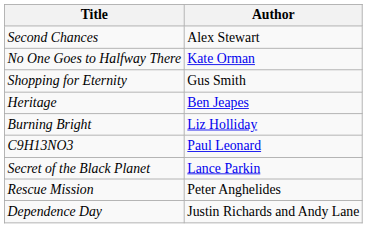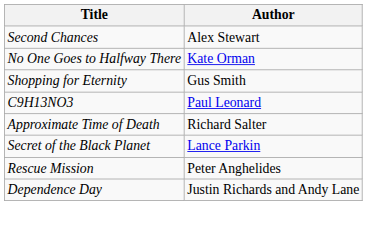- row: Heritage | Ben Jeapes
- row: Burning Bright | Liz Holliday
+ row: Approximate Time of Death | Richard Salter
